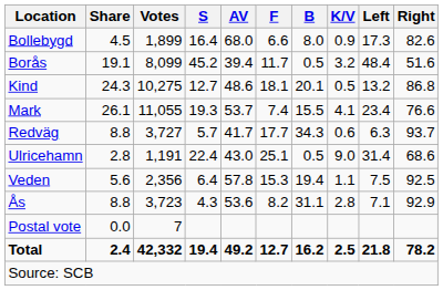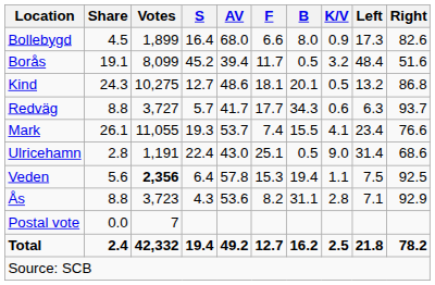rows swapped: Mark <-> Redväg
Veden | Votes: normal -> bold
